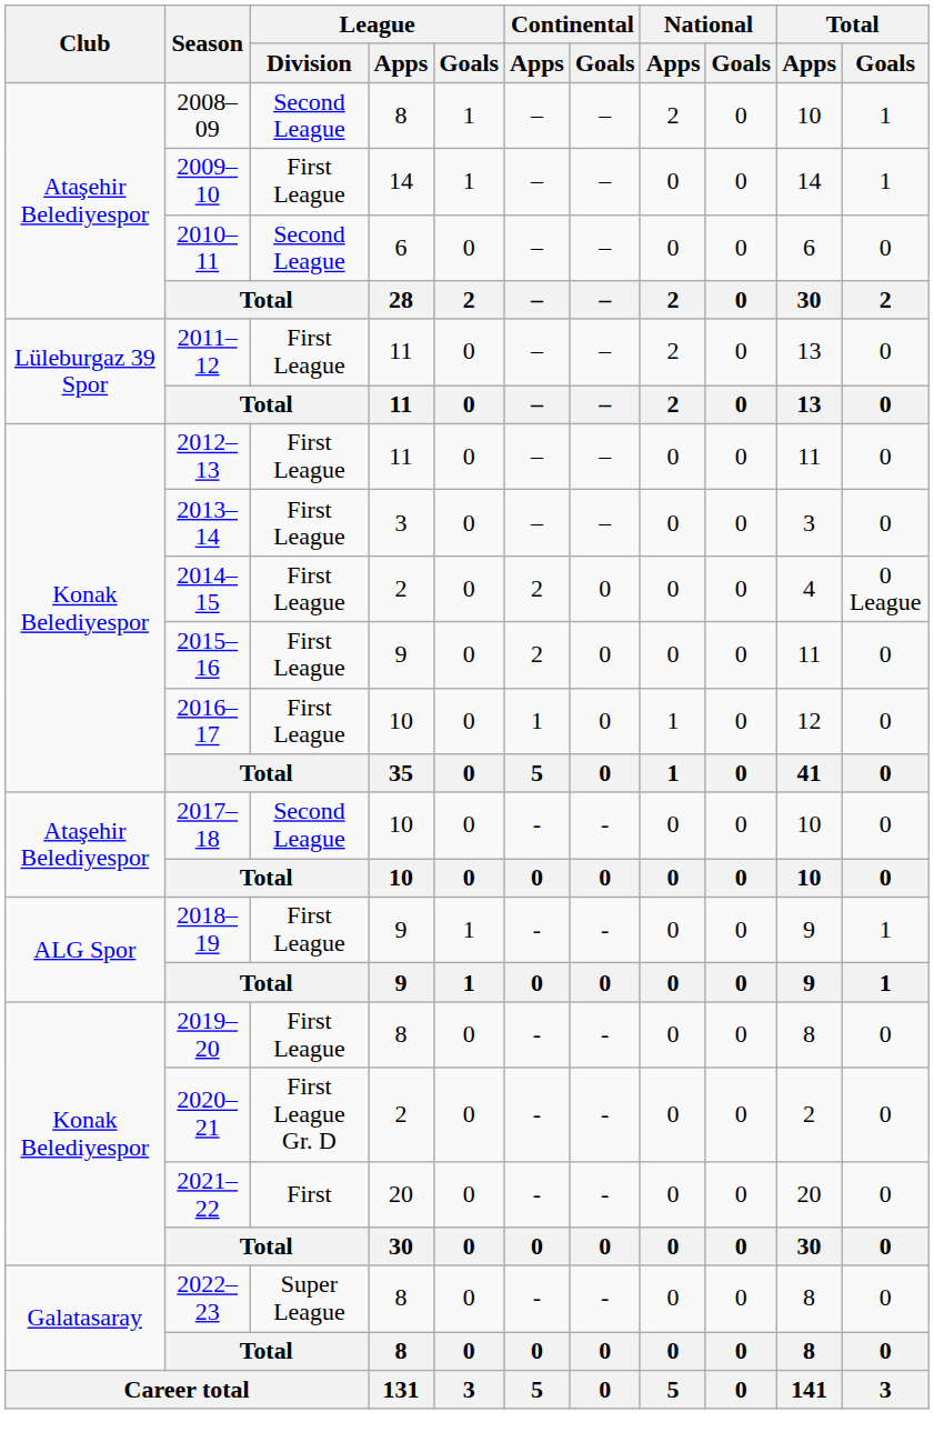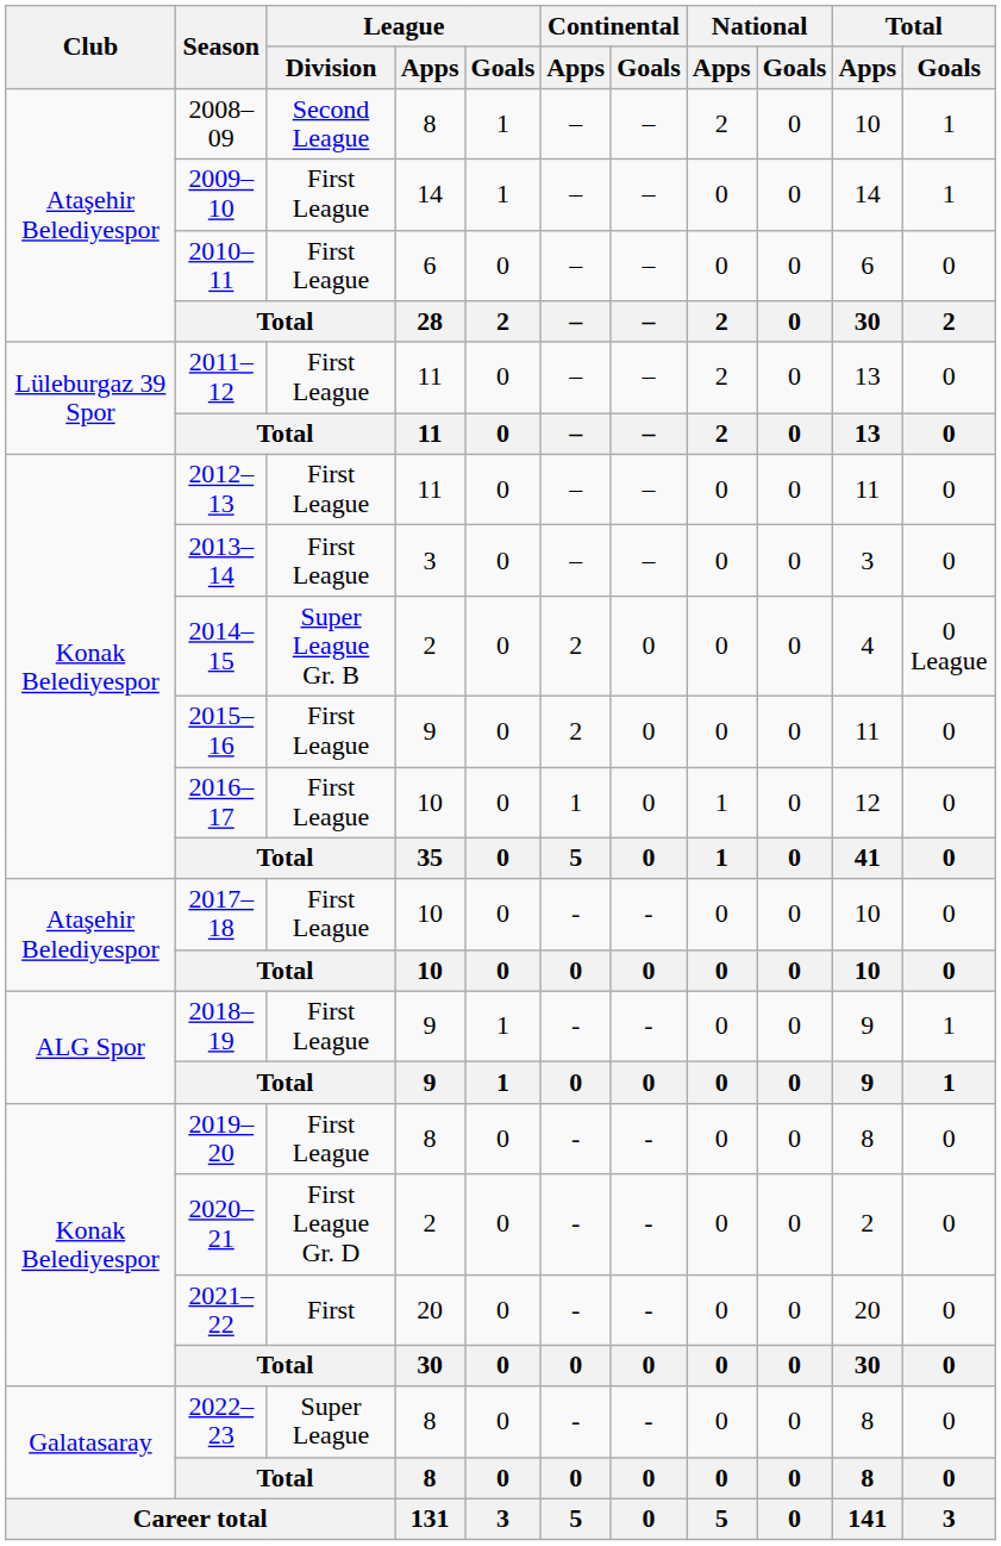2010–11 | League / Division: Second League -> First League
2014–15 | League / Division: First League -> Super League Gr. B
2017–18 | League / Division: Second League -> First League
